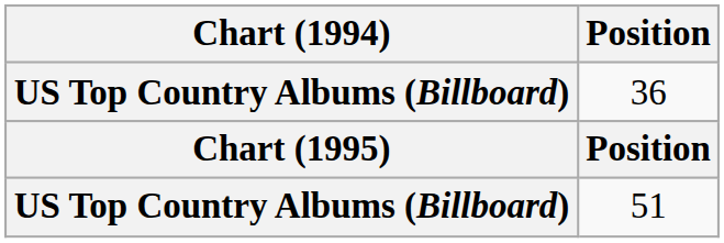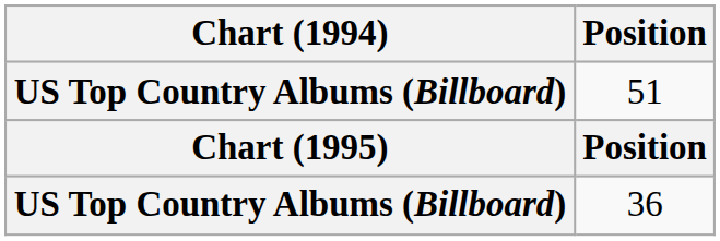rows swapped: 36 <-> 51
